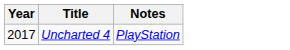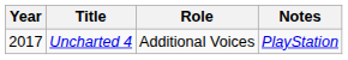+ column: Role | Additional Voices
